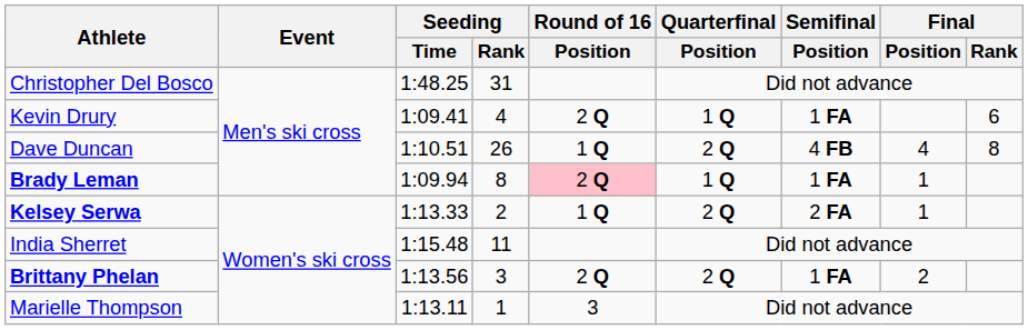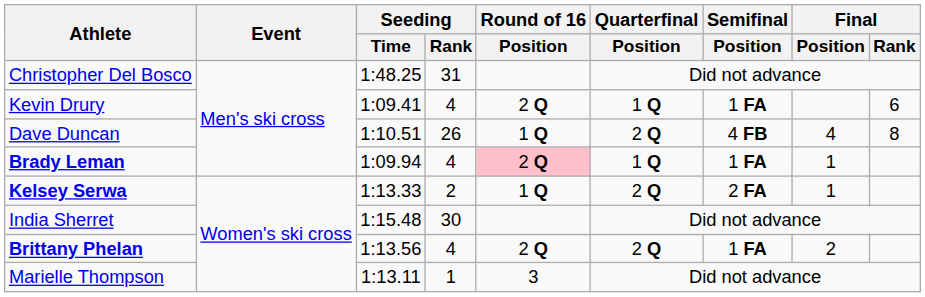Brady Leman | Seeding / Rank: 8 -> 4
India Sherret | Seeding / Rank: 11 -> 30
Brittany Phelan | Seeding / Rank: 3 -> 4
